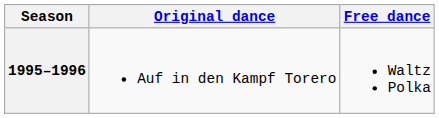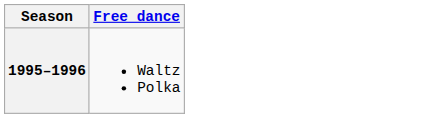- column: Original dance | Auf in den Kampf Torero
